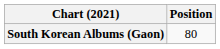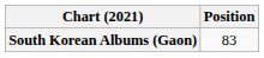South Korean Albums (Gaon) | Position: 80 -> 83
